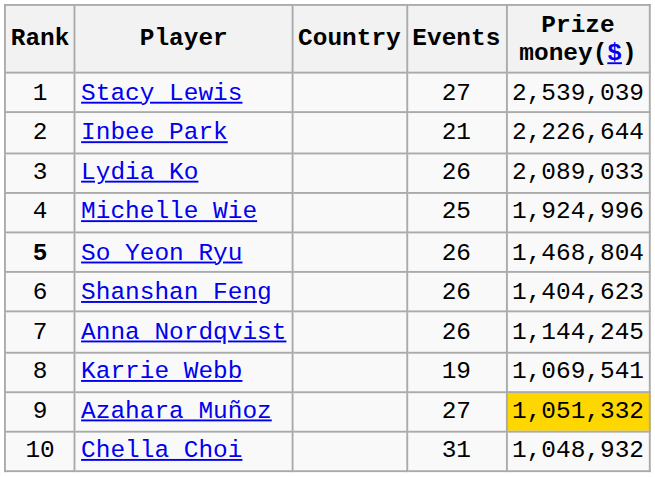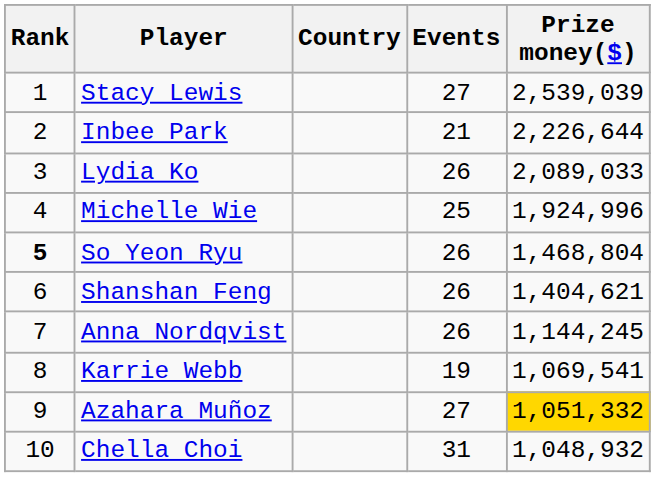Shanshan Feng | Prize money($): 1,404,623 -> 1,404,621
